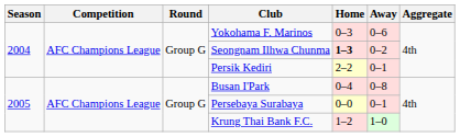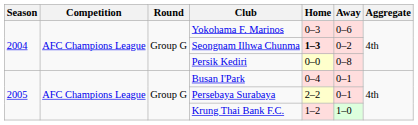Persik Kediri | Home: 2–2 -> 0–0
Persik Kediri | Away: 0–1 -> 0–8
Busan I'Park | Away: 0–8 -> 0–1
Persebaya Surabaya | Home: 0–0 -> 2–2
